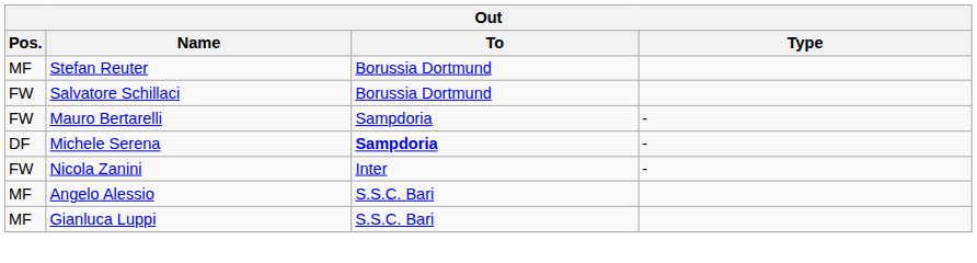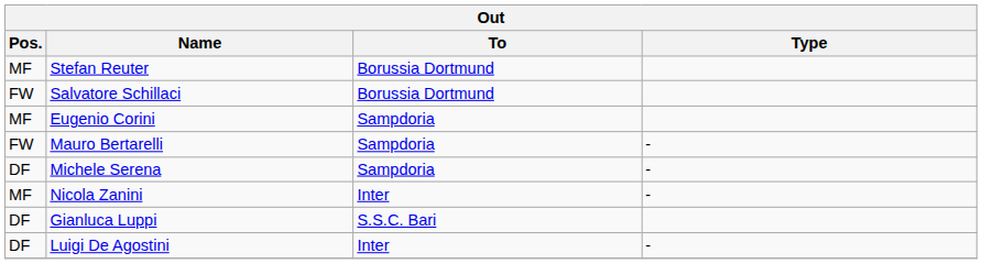+ row: MF | Eugenio Corini | Sampdoria
Michele Serena | To: bold -> normal
Nicola Zanini | Pos.: FW -> MF
- row: MF | Angelo Alessio | S.S.C. Bari
Gianluca Luppi | Pos.: MF -> DF
+ row: DF | Luigi De Agostini | Inter | -
